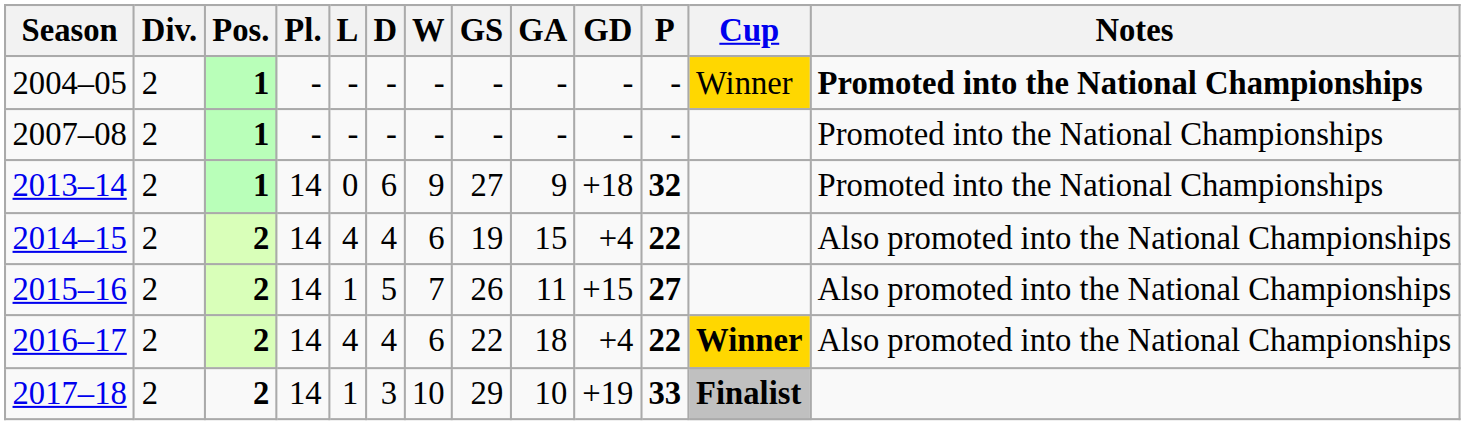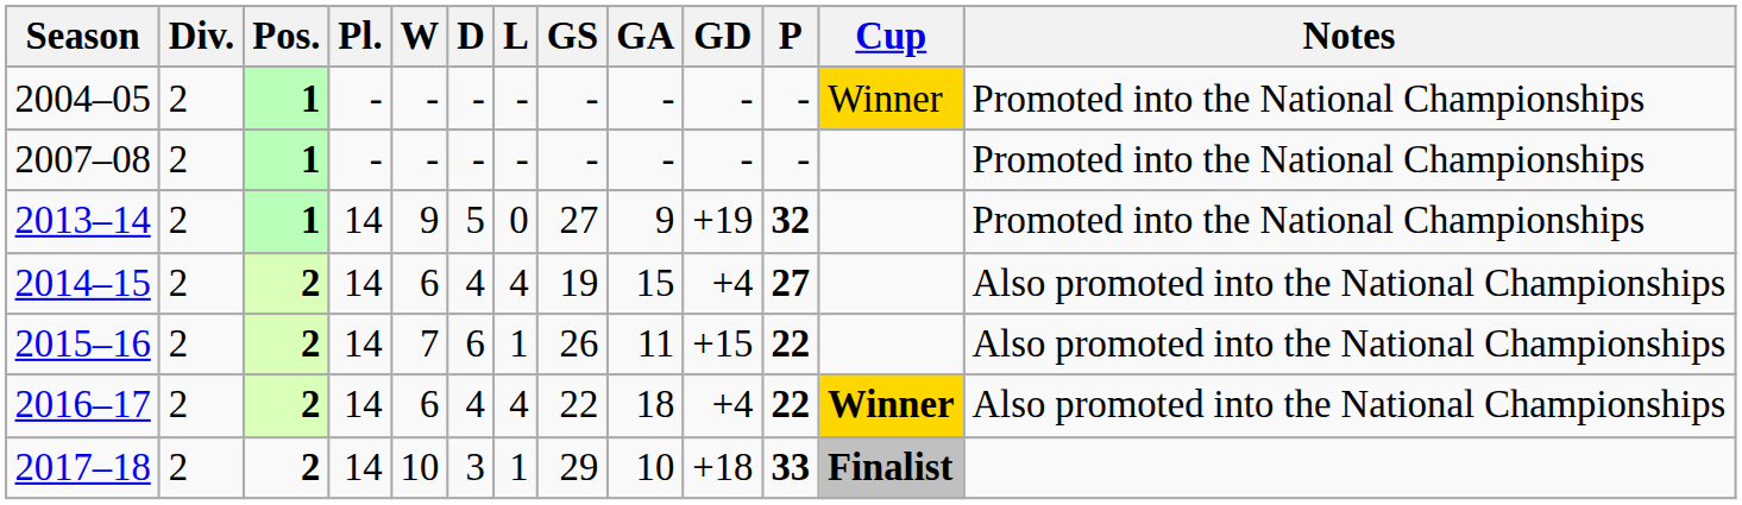columns swapped: W <-> L
2004–05 | Notes: bold -> normal
2013–14 | D: 6 -> 5
2013–14 | GD: +18 -> +19
2014–15 | P: 22 -> 27
2015–16 | D: 5 -> 6
2015–16 | P: 27 -> 22
2017–18 | GD: +19 -> +18
